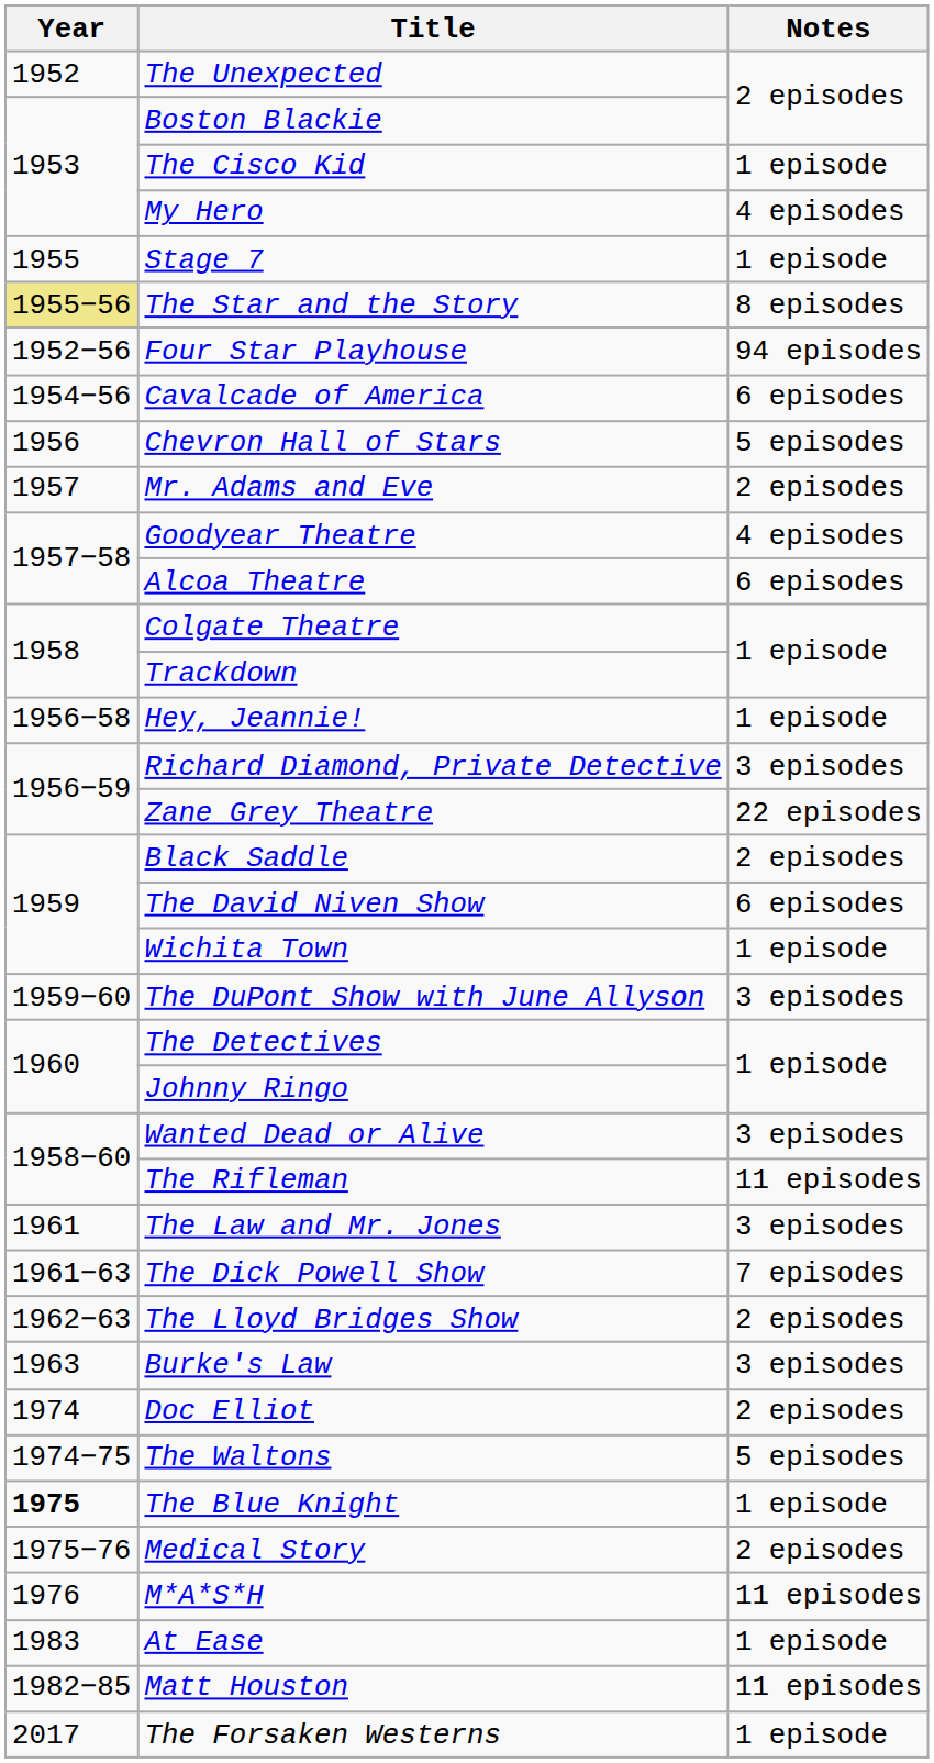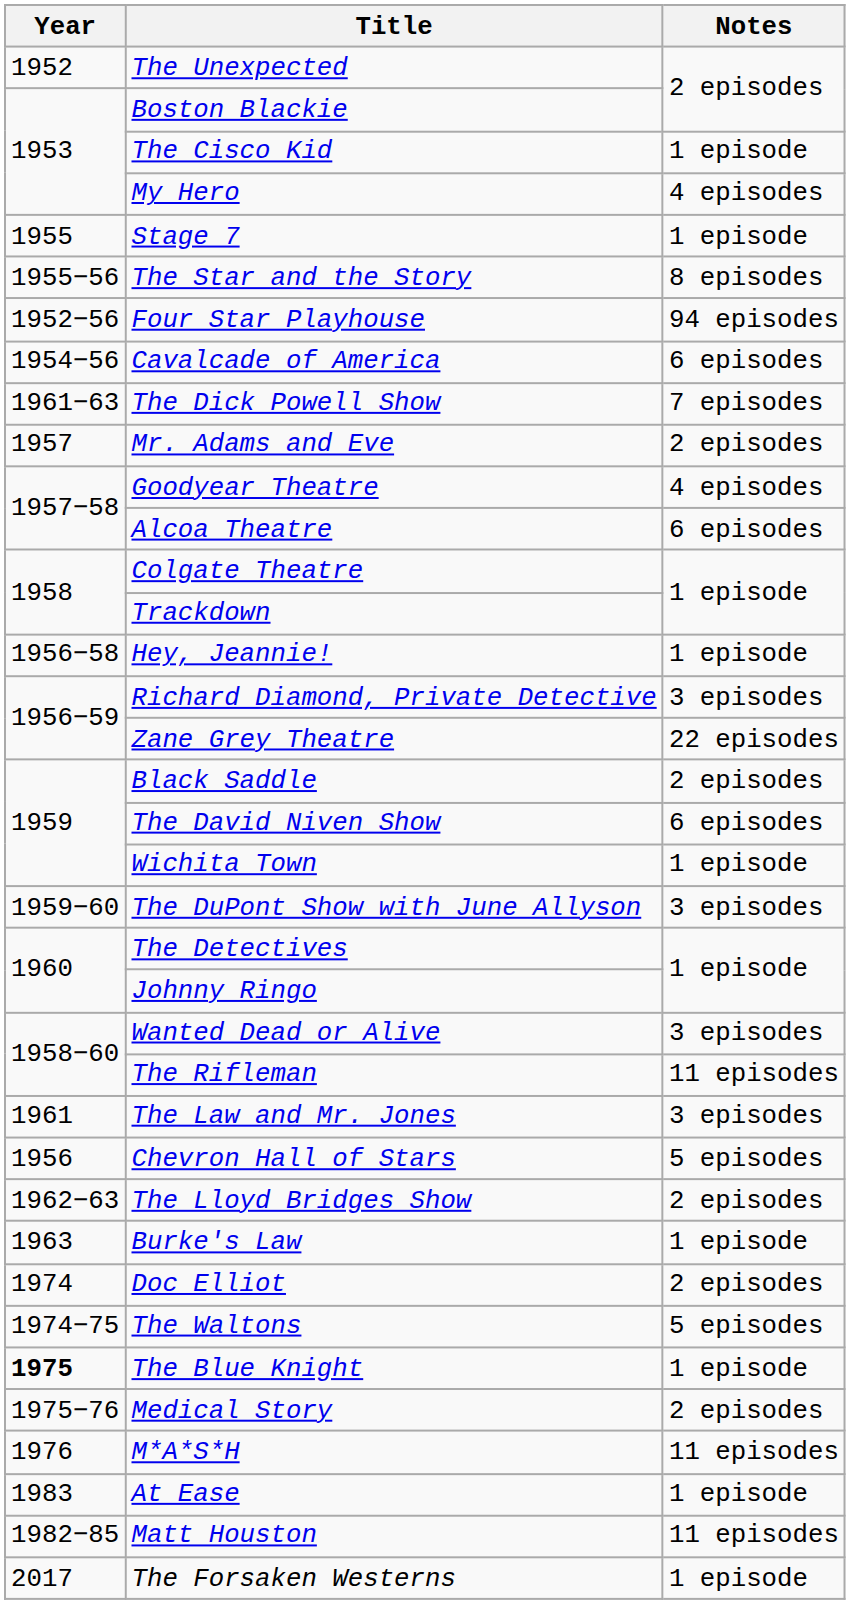The Star and the Story | Year: khaki background -> no background
rows swapped: Chevron Hall of Stars <-> The Dick Powell Show
Burke's Law | Notes: 3 episodes -> 1 episode
